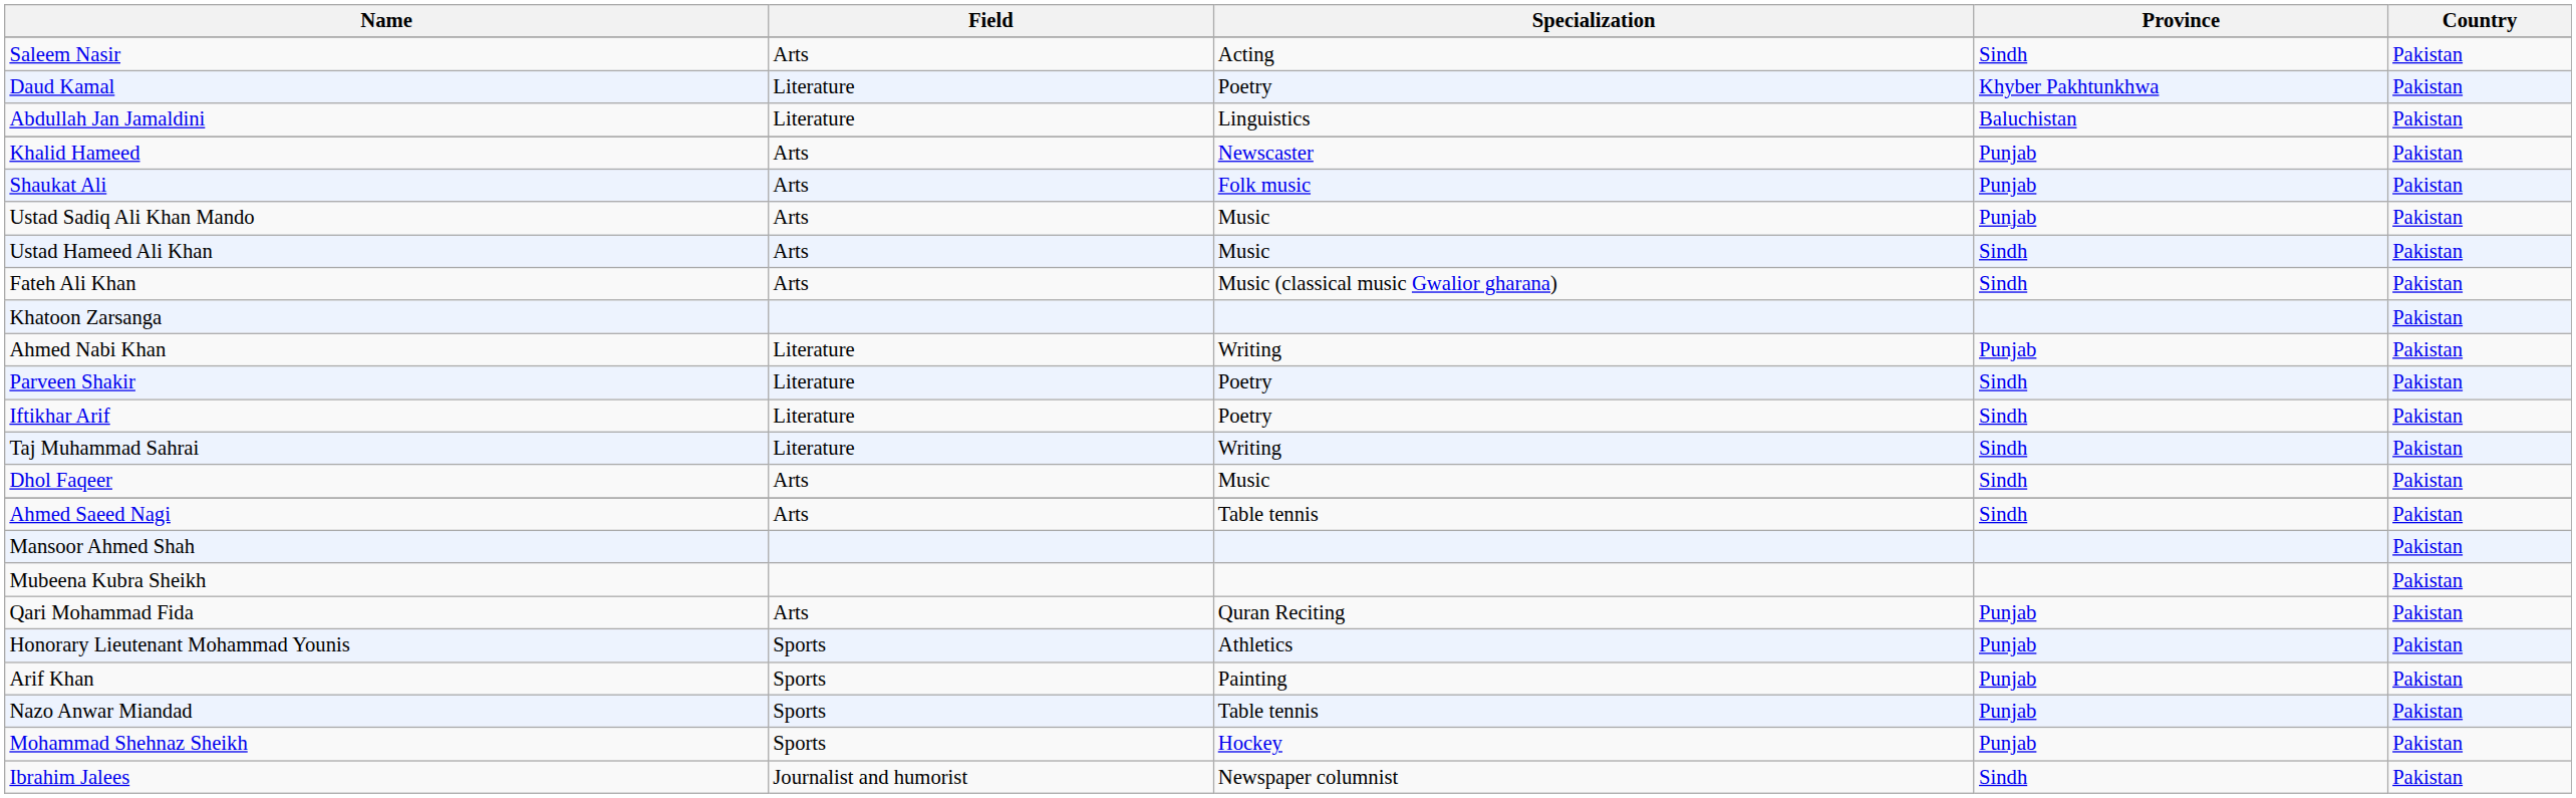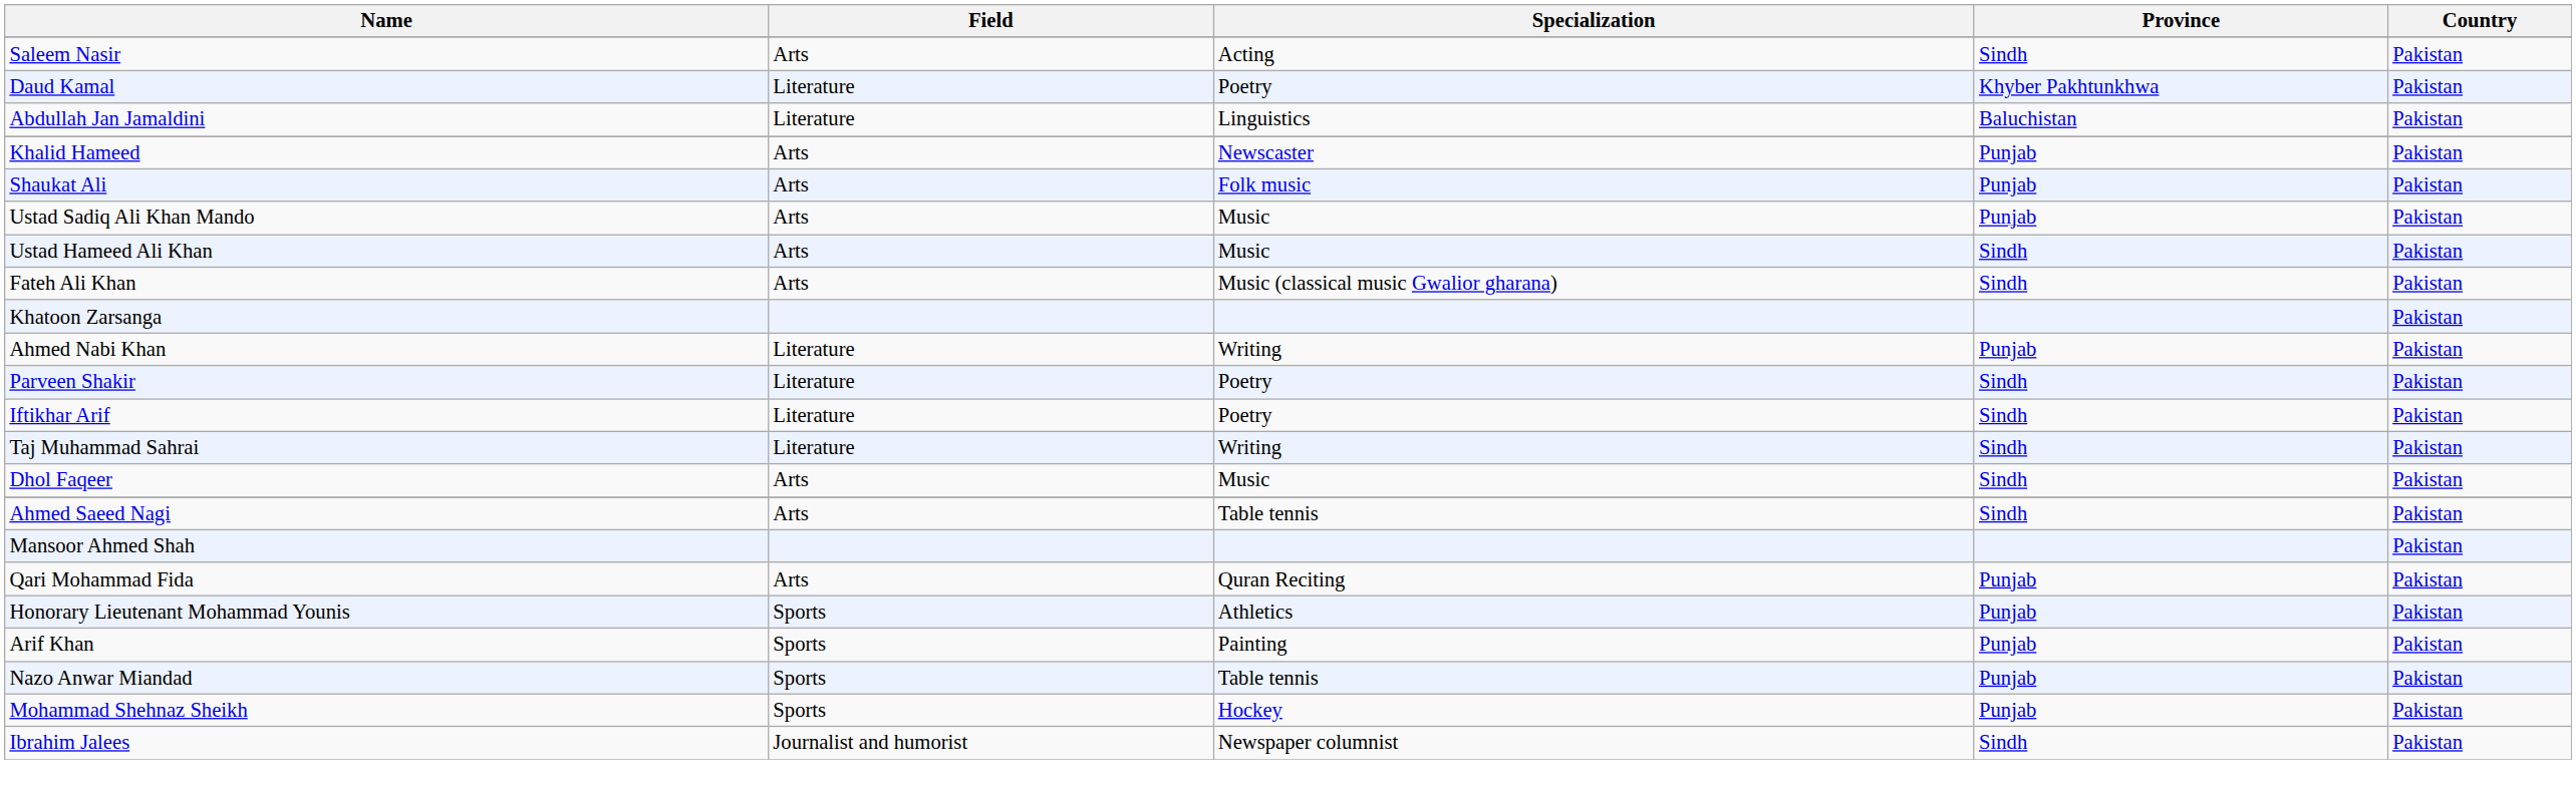- row: Mubeena Kubra Sheikh | Pakistan
